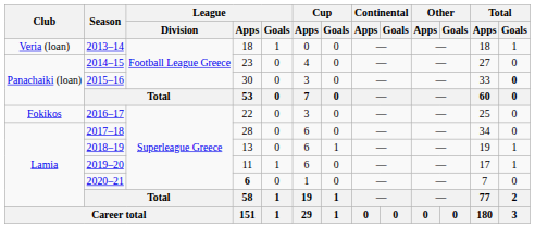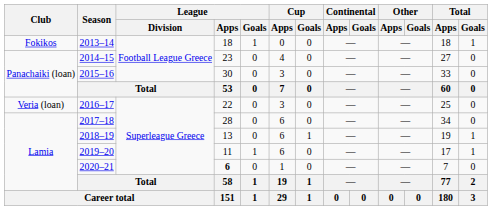2013–14 | Club: Veria (loan) -> Fokikos
2015–16 | Total / Goals: bold -> normal
2016–17 | Club: Fokikos -> Veria (loan)
